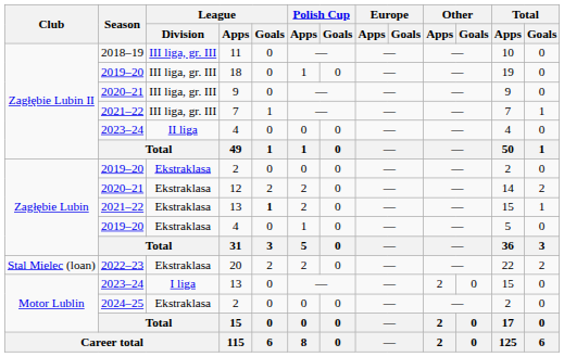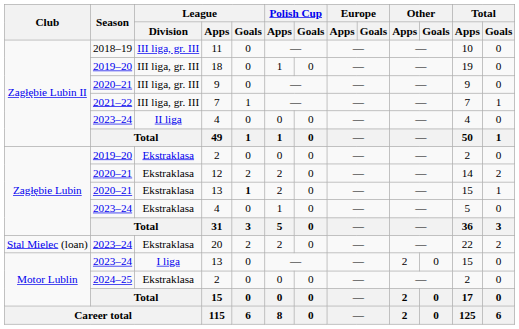Zagłębie Lubin / 13 | Season: 2021–22 -> 2020–21
Zagłębie Lubin / 4 | Season: 2019–20 -> 2023–24
20 | Season: 2022–23 -> 2023–24
